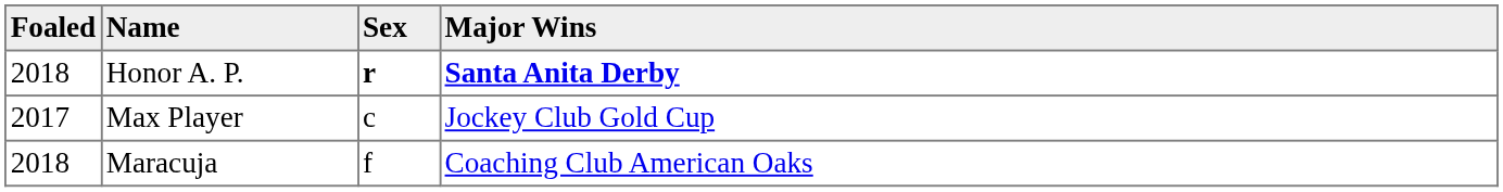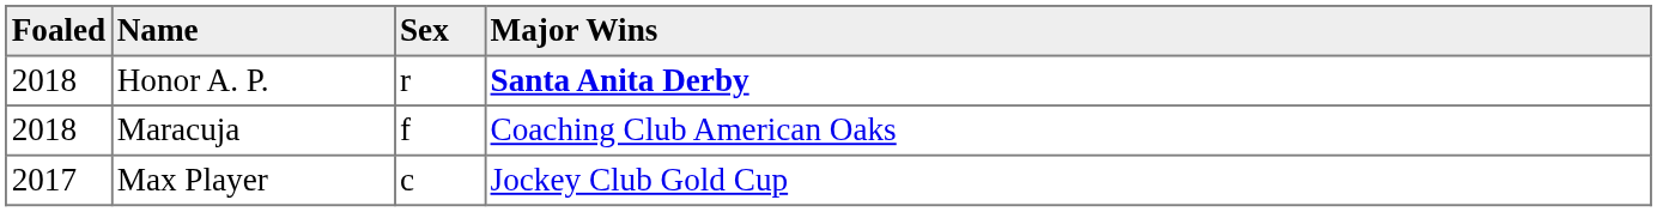Honor A. P. | Sex: bold -> normal
rows swapped: Max Player <-> Maracuja
